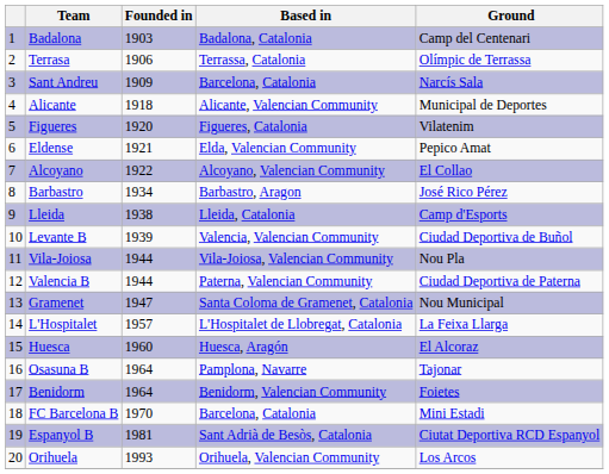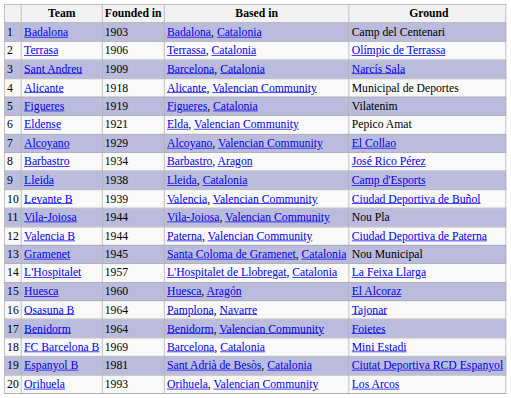Figueres | Founded in: 1920 -> 1919
Alcoyano | Founded in: 1922 -> 1929
Gramenet | Founded in: 1947 -> 1945
FC Barcelona B | Founded in: 1970 -> 1969
